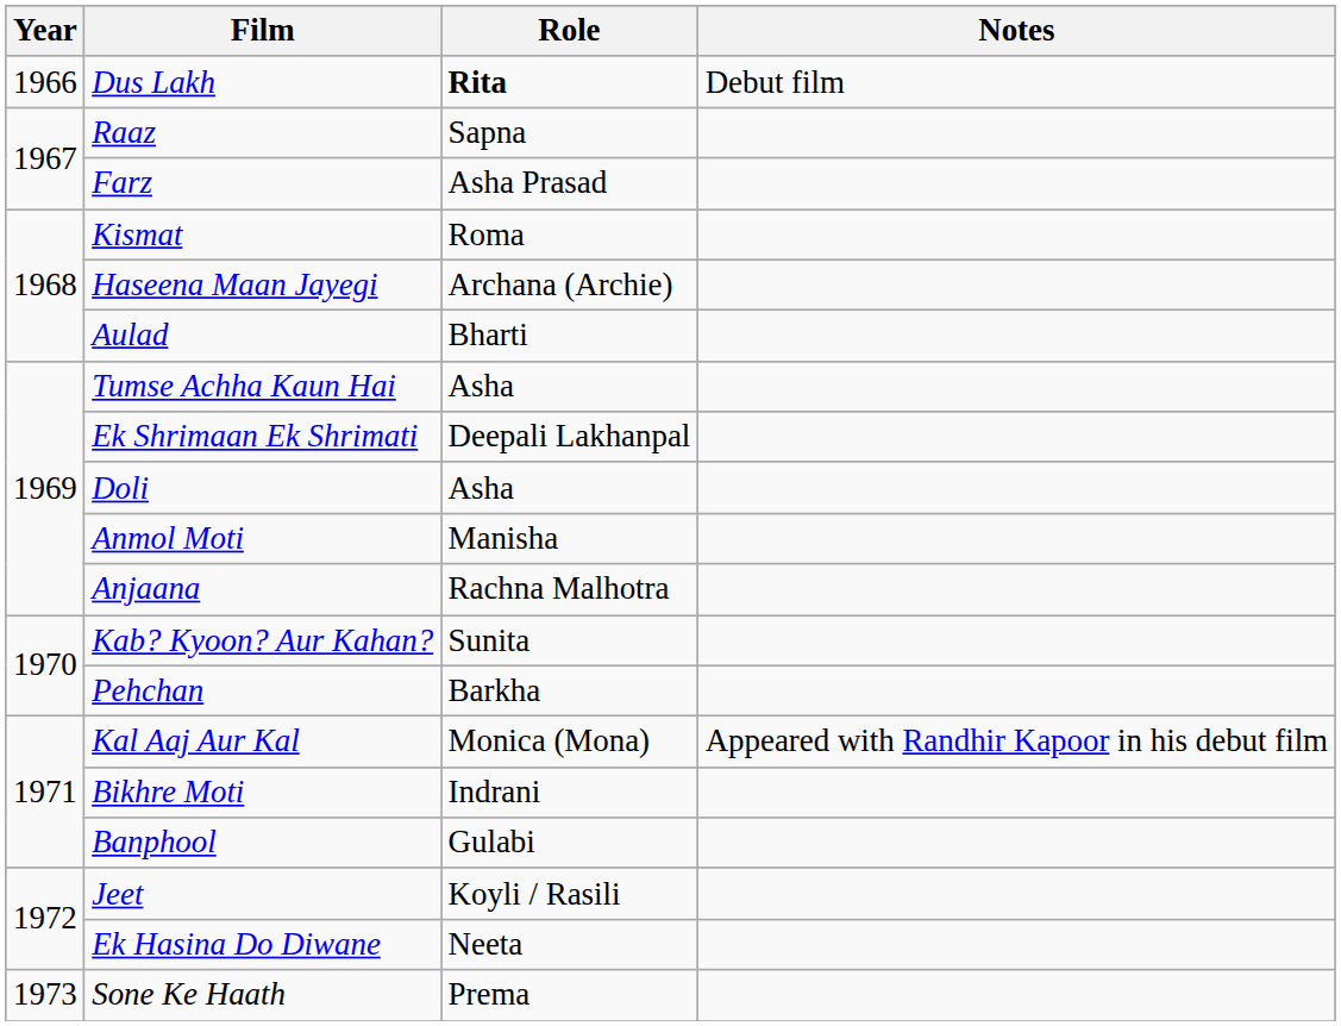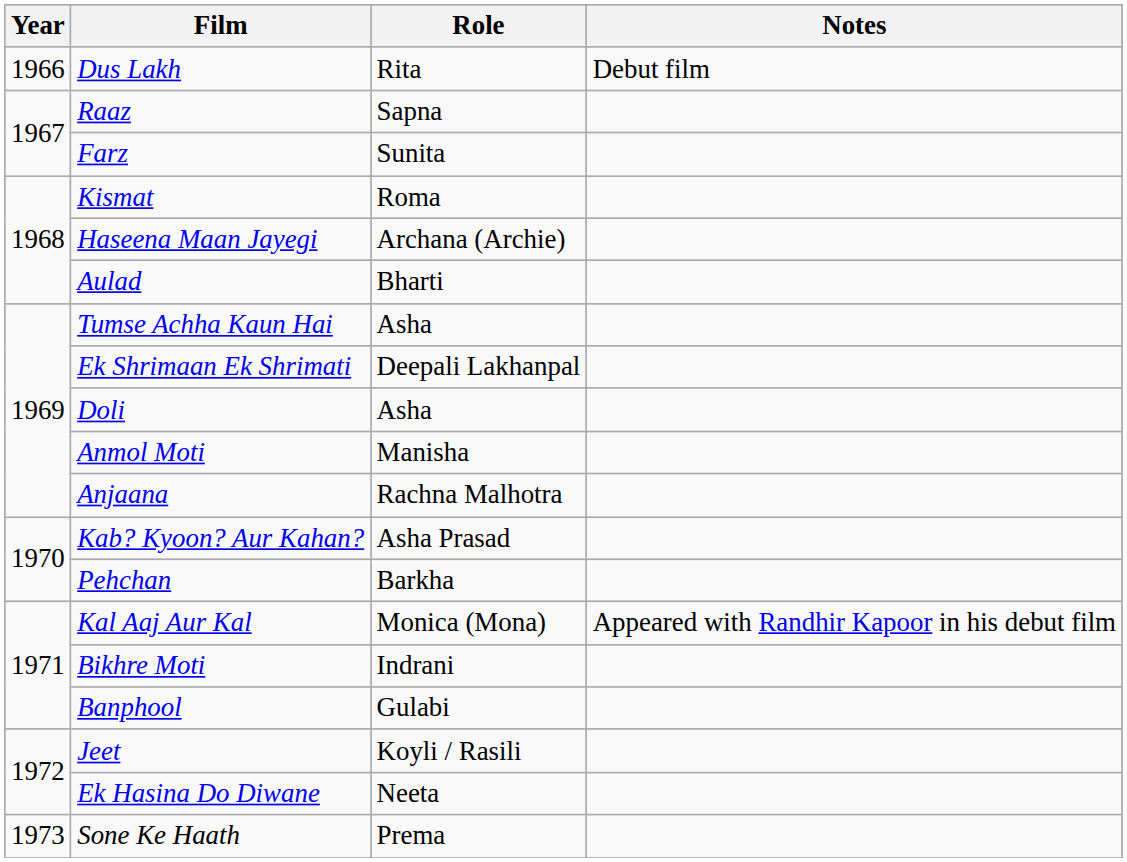Dus Lakh | Role: bold -> normal
Farz | Role: Asha Prasad -> Sunita
Kab? Kyoon? Aur Kahan? | Role: Sunita -> Asha Prasad
